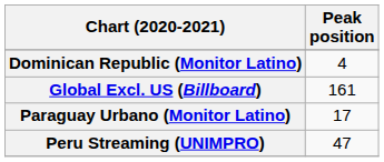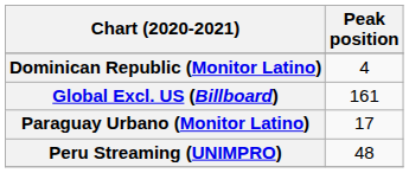Peru Streaming (UNIMPRO) | Peak position: 47 -> 48
